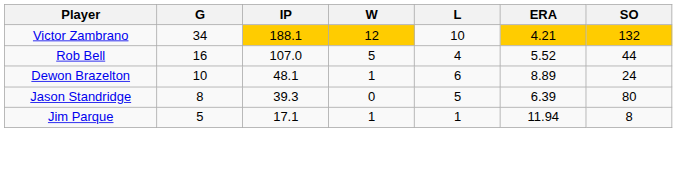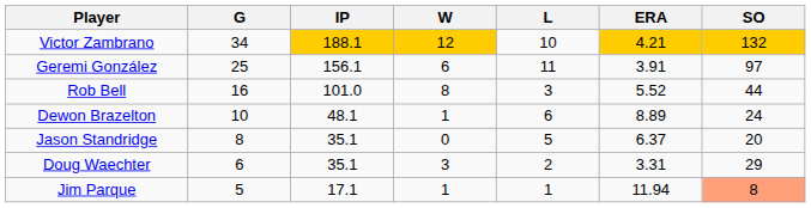+ row: Geremi González | 25 | 156.1 | 6 | 11 | 3.91 | 97
Rob Bell | IP: 107.0 -> 101.0
Rob Bell | W: 5 -> 8
Rob Bell | L: 4 -> 3
Jason Standridge | IP: 39.3 -> 35.1
Jason Standridge | ERA: 6.39 -> 6.37
Jason Standridge | SO: 80 -> 20
+ row: Doug Waechter | 6 | 35.1 | 3 | 2 | 3.31 | 29
Jim Parque | SO: no background -> lightsalmon background
